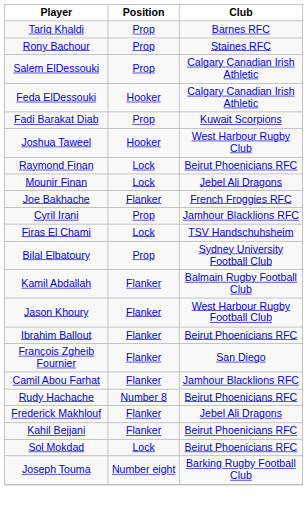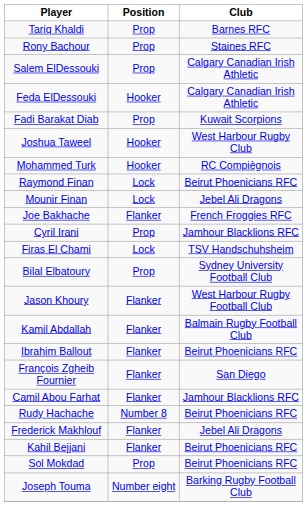+ row: Mohammed Turk | Hooker | RC Compiègnois
rows swapped: Kamil Abdallah <-> Jason Khoury
Sol Mokdad | Position: Lock -> Prop
